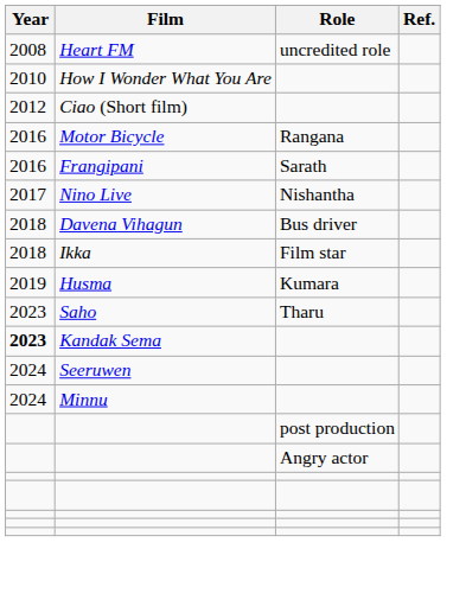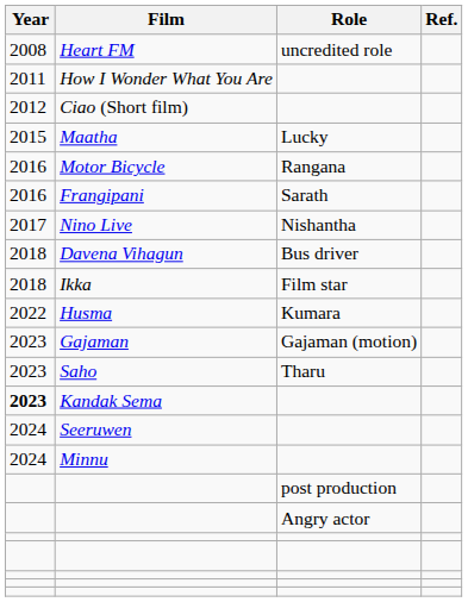How I Wonder What You Are | Year: 2010 -> 2011
+ row: 2015 | Maatha | Lucky
Husma | Year: 2019 -> 2022
+ row: 2023 | Gajaman | Gajaman (motion)
